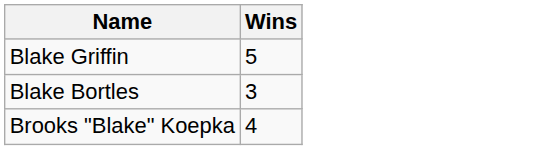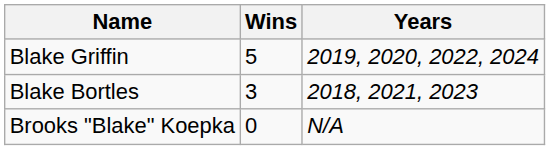+ column: Years | 2019, 2020, 2022, 2024 | 2018, 2021, 2023 | N/A
Brooks "Blake" Koepka | Wins: 4 -> 0
